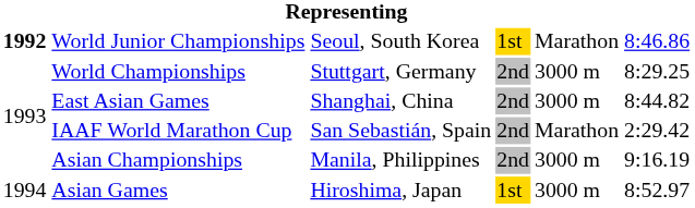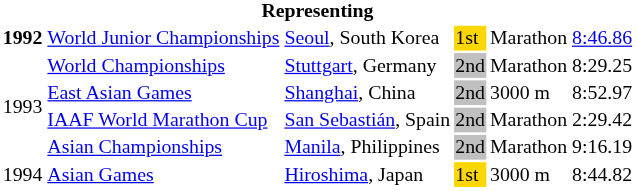World Championships | column 5: 3000 m -> Marathon
East Asian Games | column 6: 8:44.82 -> 8:52.97
Asian Championships | column 5: 3000 m -> Marathon
Asian Games | column 6: 8:52.97 -> 8:44.82
